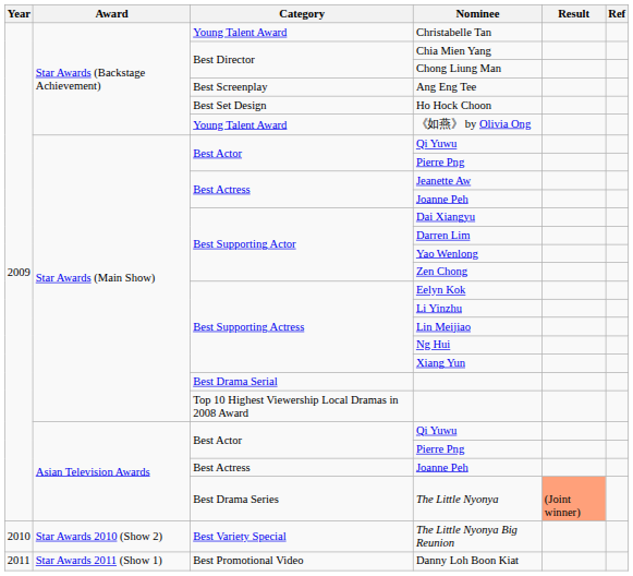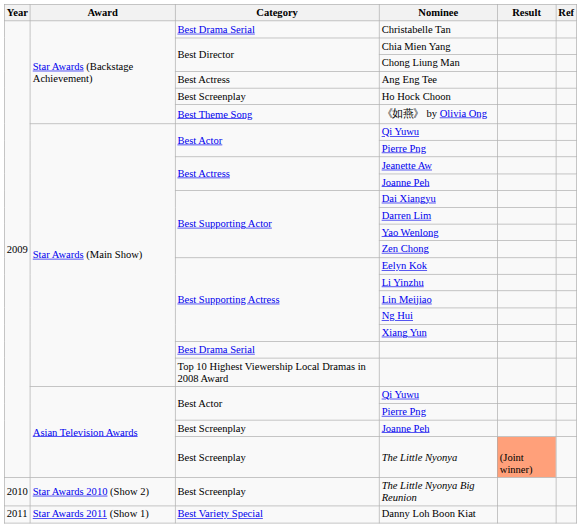Christabelle Tan | Category: Young Talent Award -> Best Drama Serial
Ang Eng Tee | Category: Best Screenplay -> Best Actress
Ho Hock Choon | Category: Best Set Design -> Best Screenplay
《如燕》 by Olivia Ong | Category: Young Talent Award -> Best Theme Song
Asian Television Awards / Joanne Peh | Category: Best Actress -> Best Screenplay
The Little Nyonya | Category: Best Drama Series -> Best Screenplay
The Little Nyonya Big Reunion | Category: Best Variety Special -> Best Screenplay
Danny Loh Boon Kiat | Category: Best Promotional Video -> Best Variety Special
